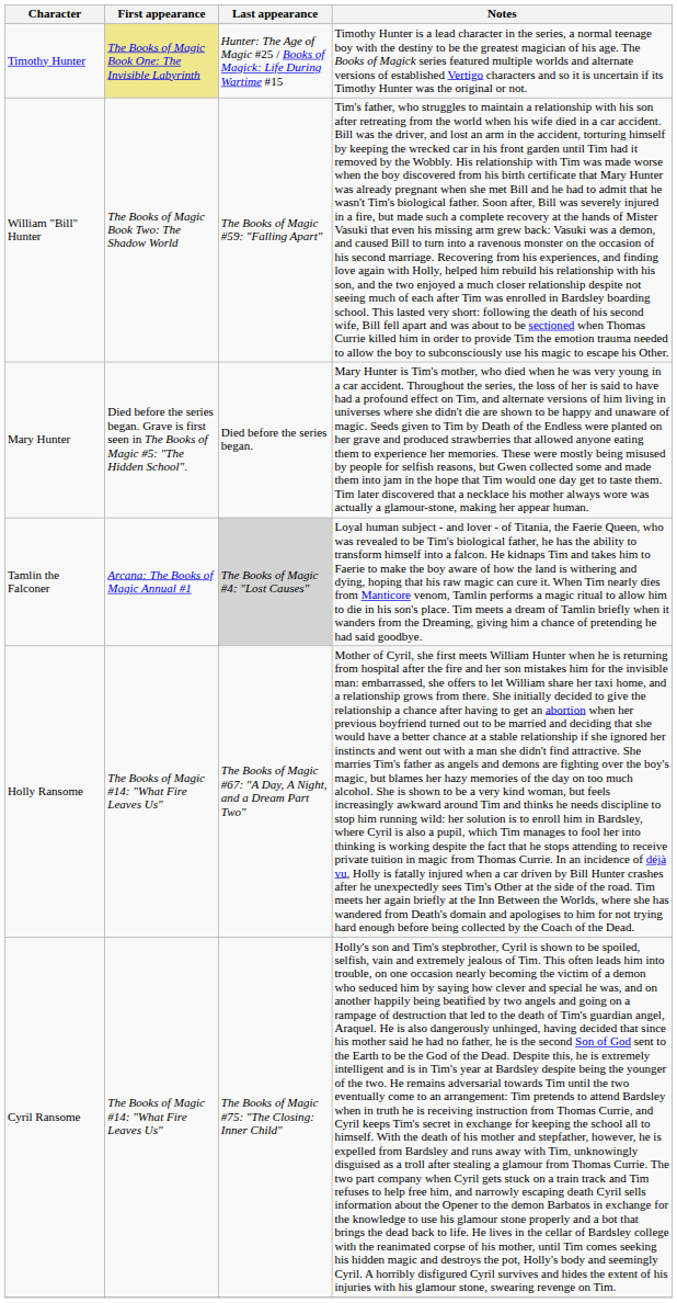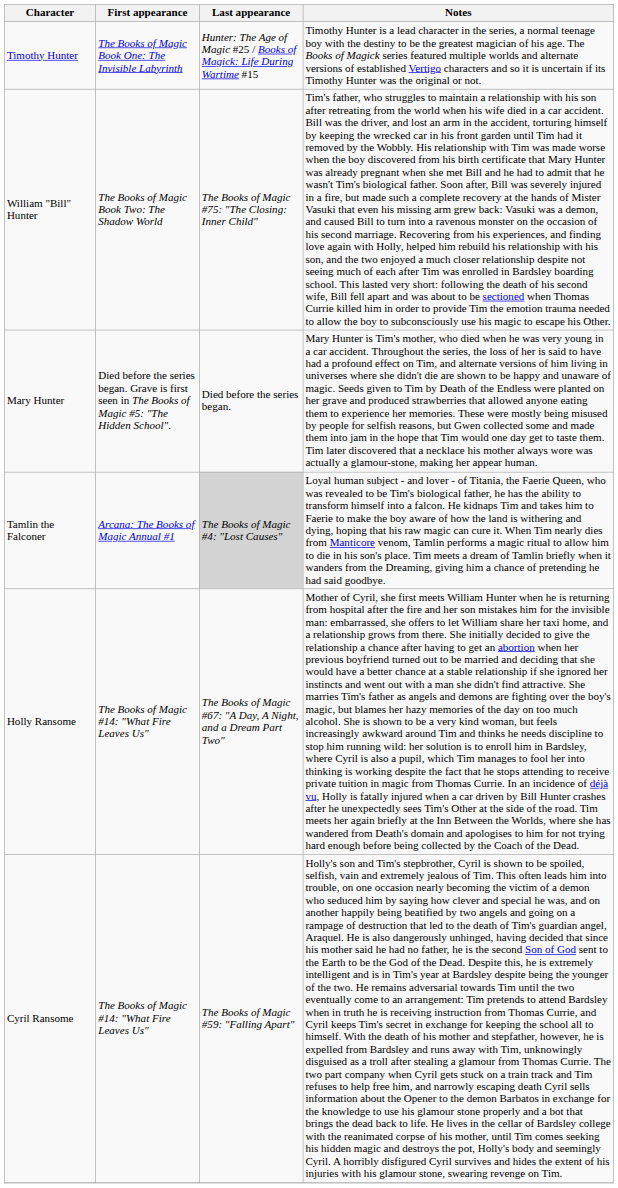Timothy Hunter | First appearance: khaki background -> no background
William "Bill" Hunter | Last appearance: The Books of Magic #59: "Falling Apart" -> The Books of Magic #75: "The Closing: Inner Child"
Cyril Ransome | Last appearance: The Books of Magic #75: "The Closing: Inner Child" -> The Books of Magic #59: "Falling Apart"
